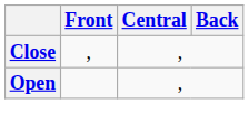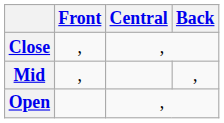+ row: Mid | , | ,
